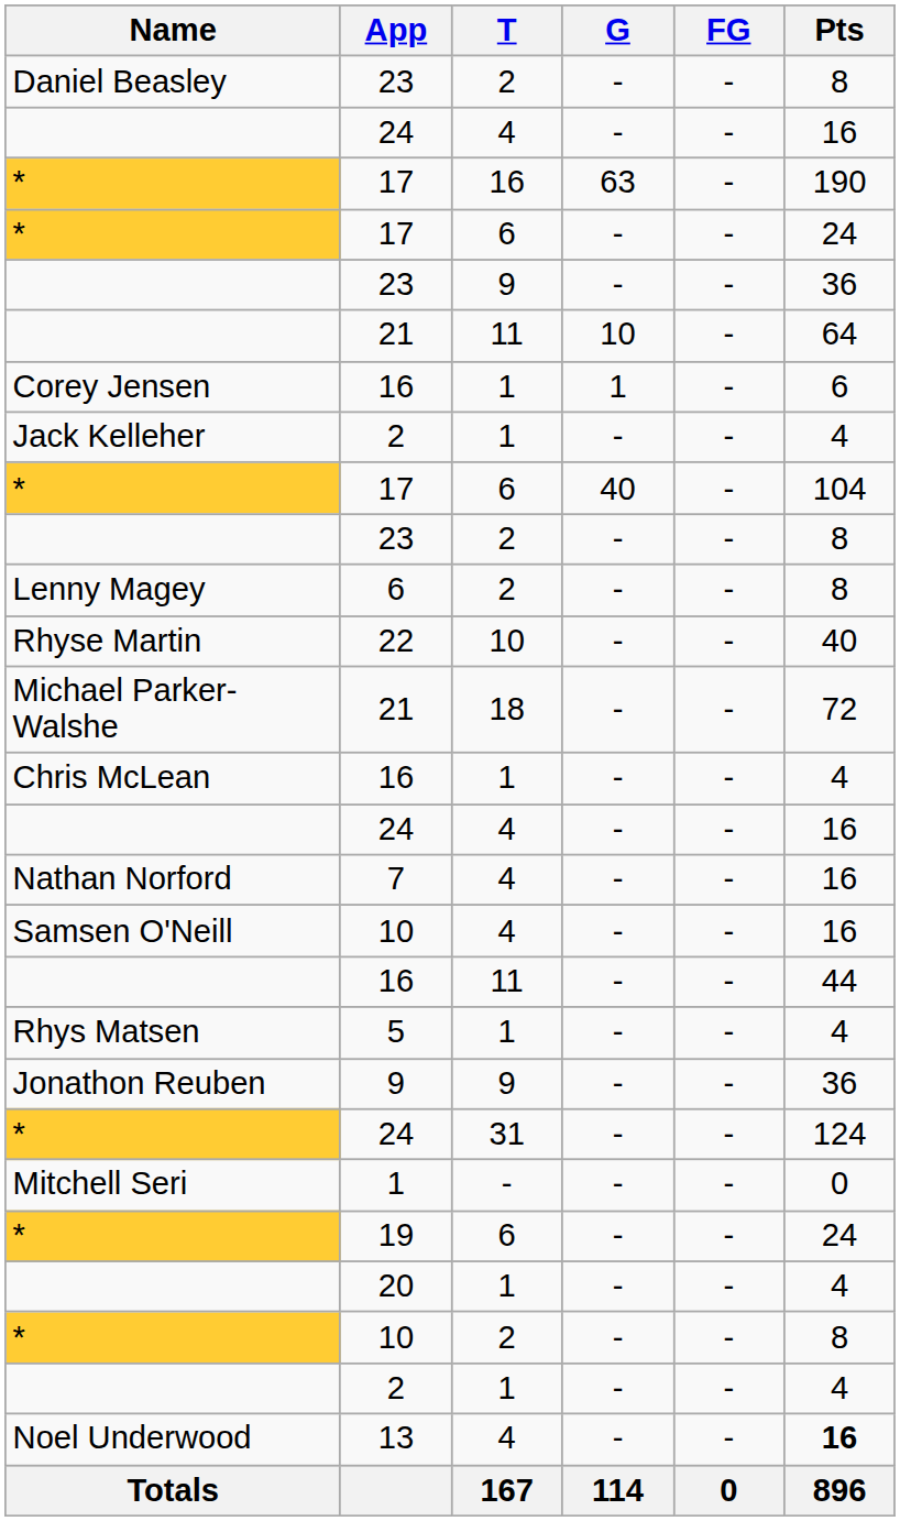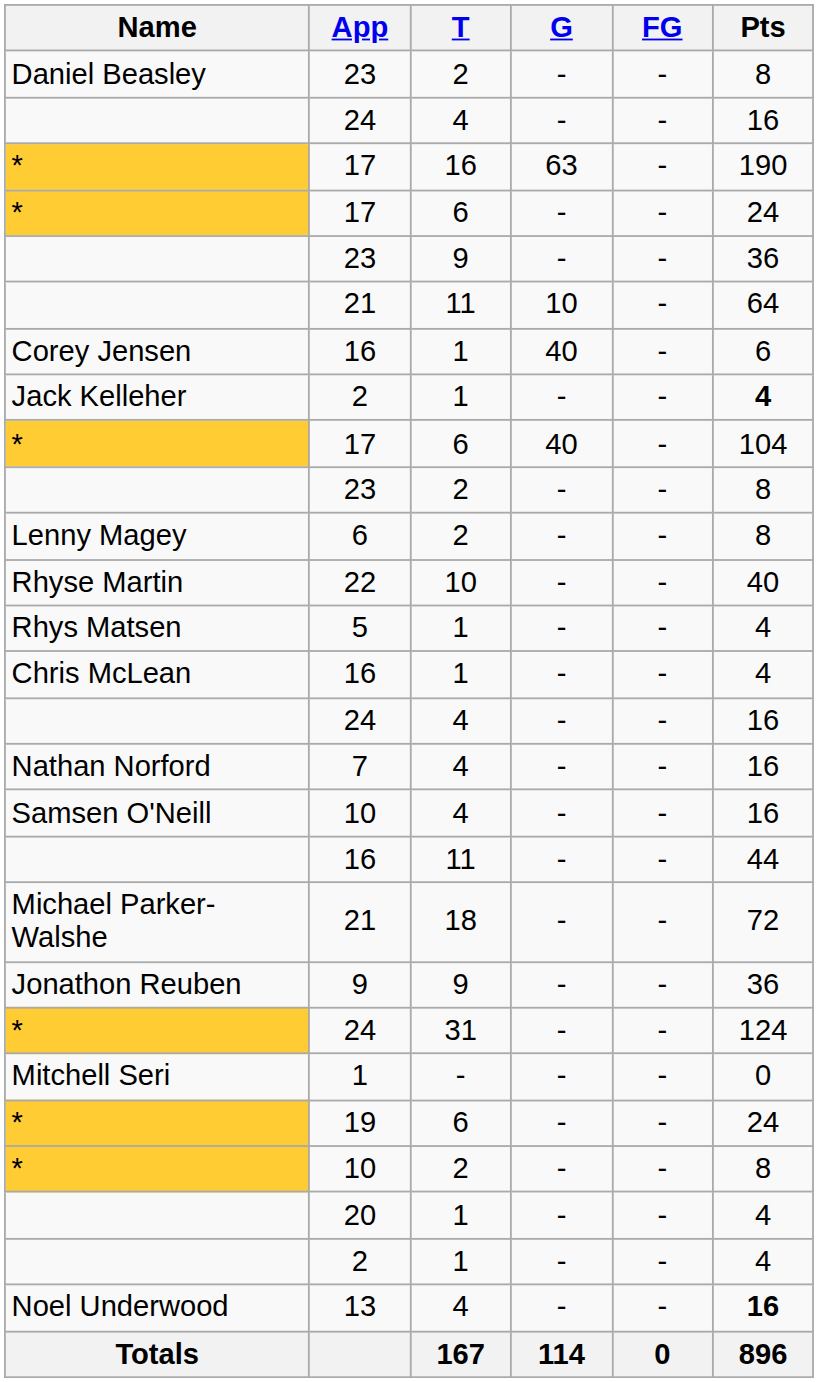Corey Jensen / 16 | G: 1 -> 40
Jack Kelleher / 2 | Pts: normal -> bold
rows swapped: 5 <-> Michael Parker-Walshe / 21
rows swapped: * / 10 <-> 20
